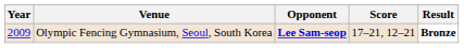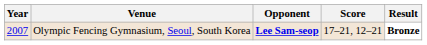Olympic Fencing Gymnasium, Seoul, South Korea | Year: 2009 -> 2007
